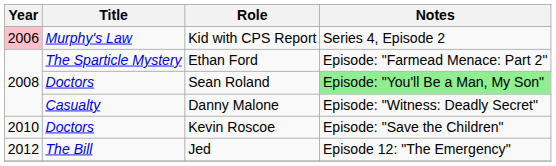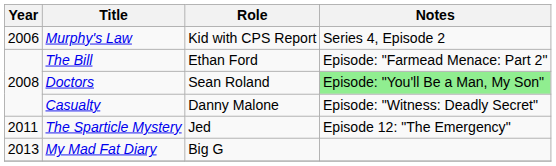Kid with CPS Report | Year: pink background -> no background
Ethan Ford | Title: The Sparticle Mystery -> The Bill
- row: 2010 | Doctors | Kevin Roscoe | Episode: "Save the Children"
Jed | Year: 2012 -> 2011
Jed | Title: The Bill -> The Sparticle Mystery
+ row: 2013 | My Mad Fat Diary | Big G
